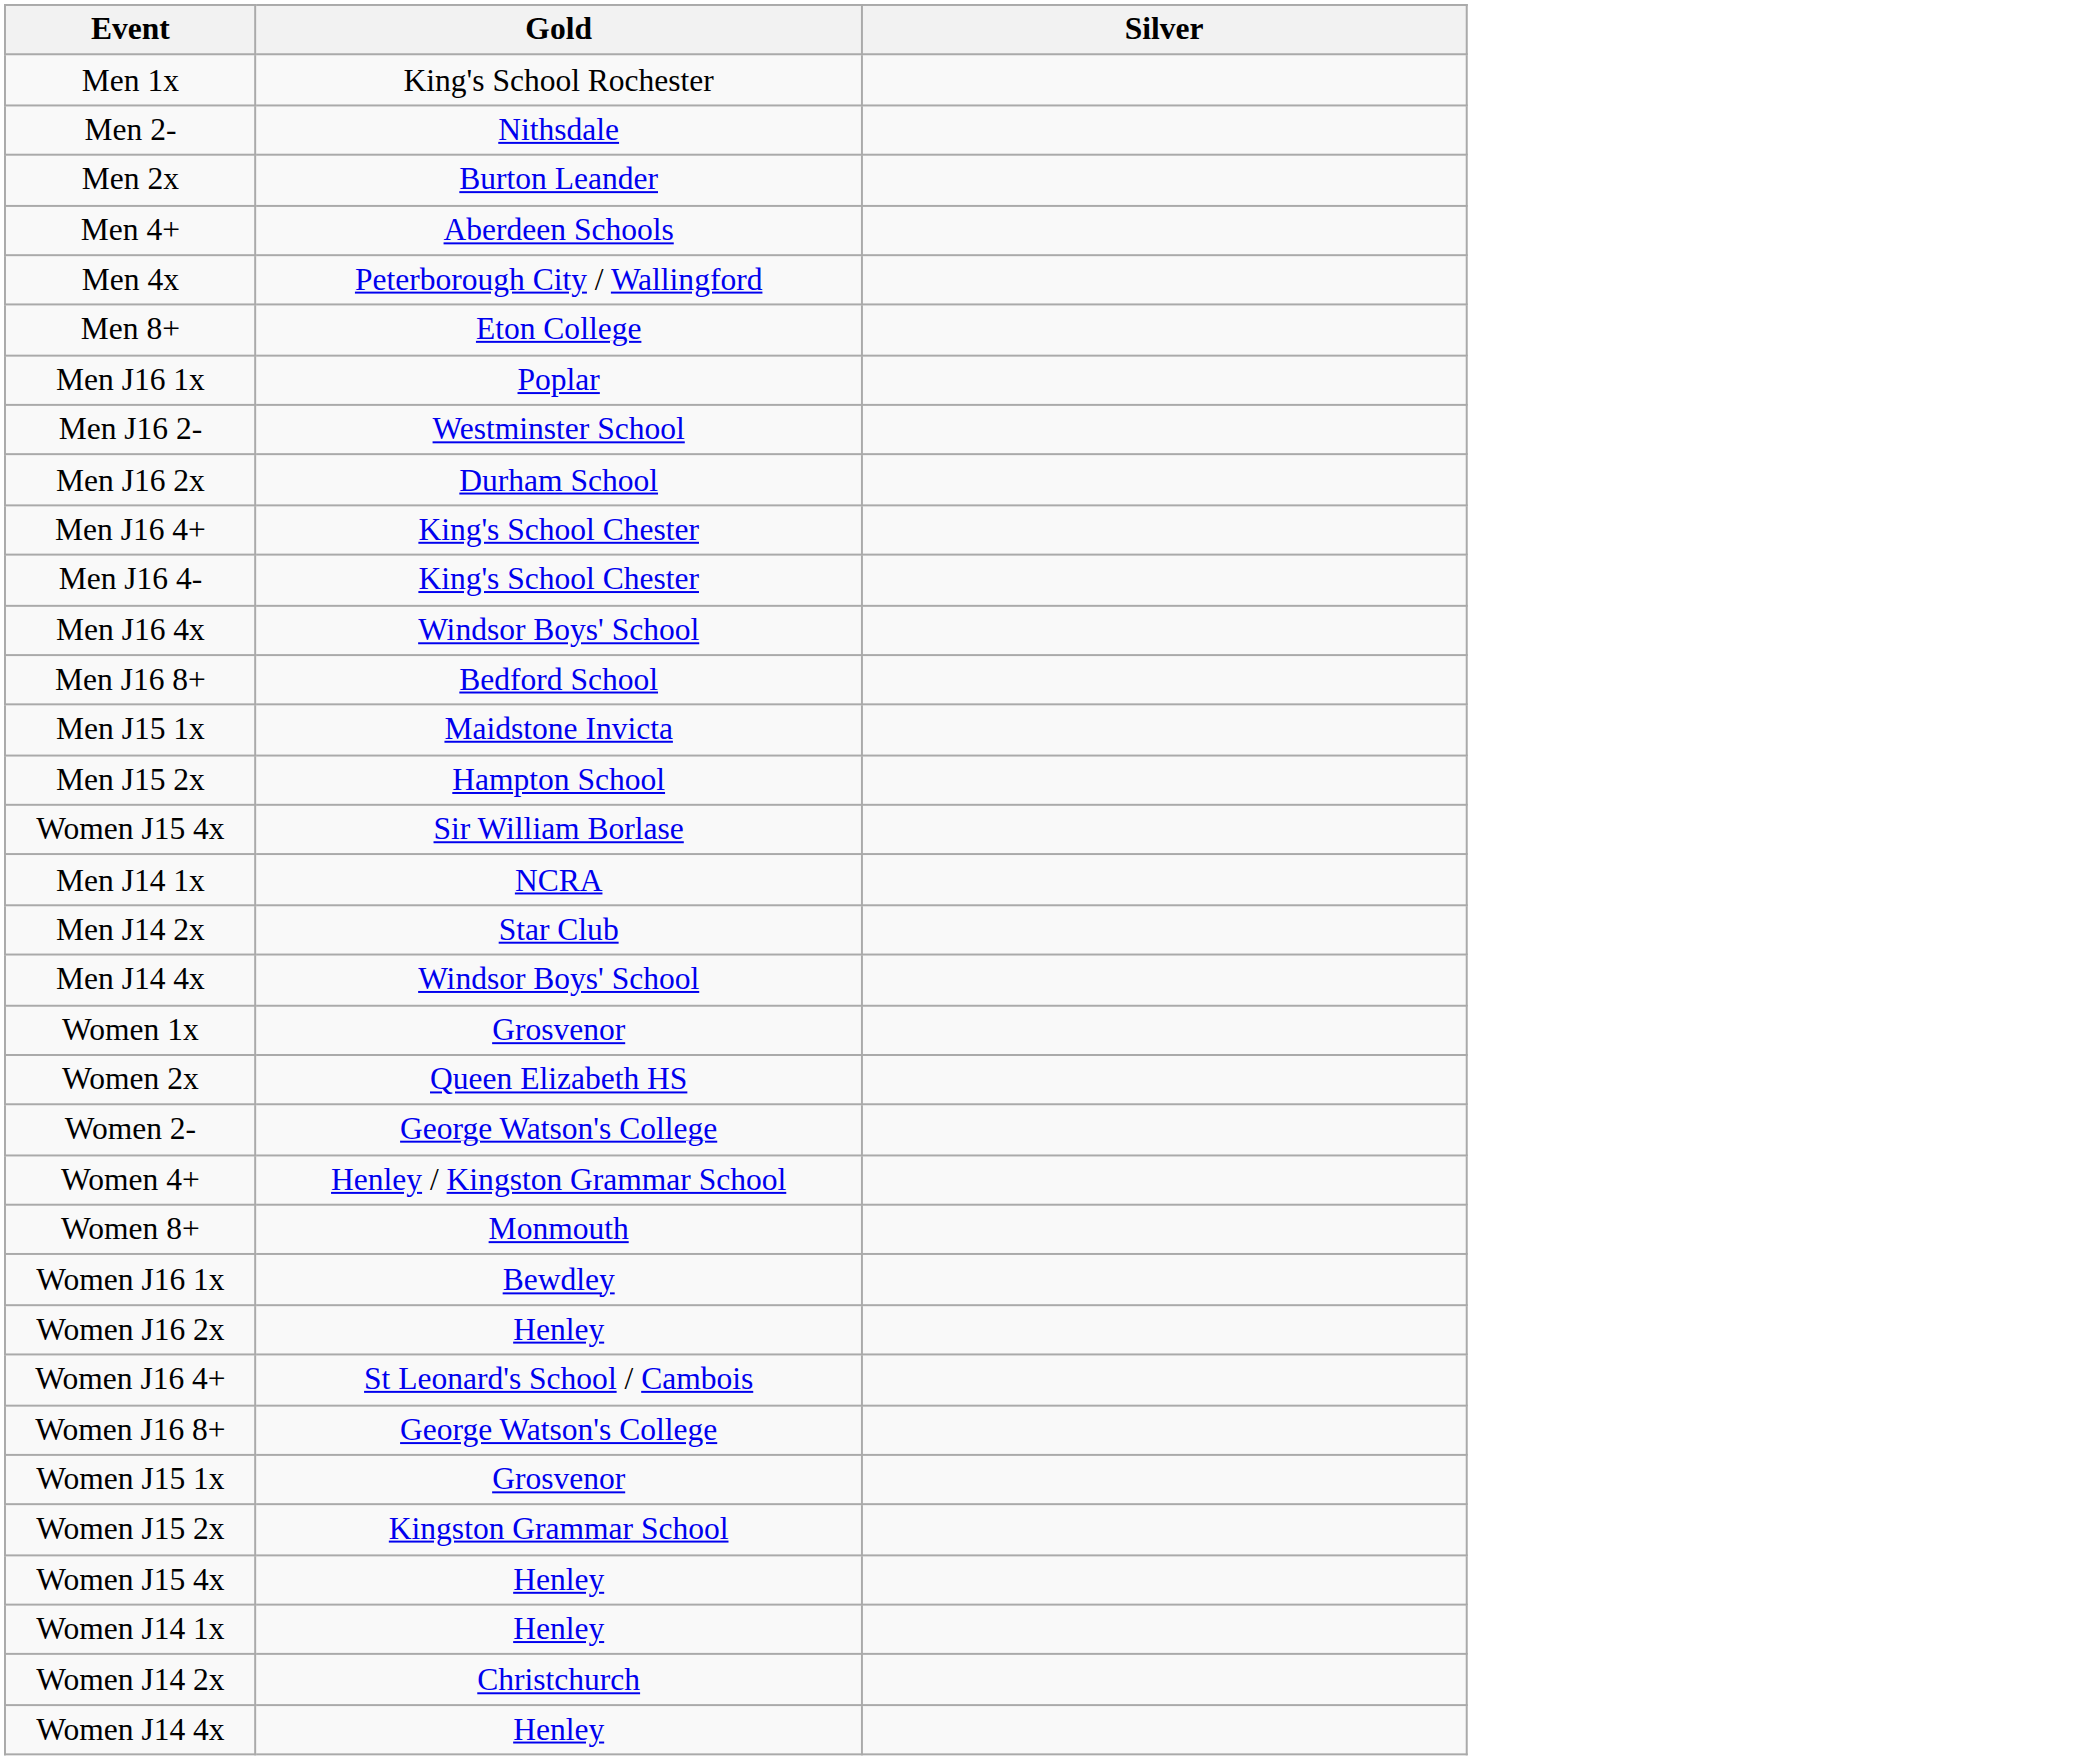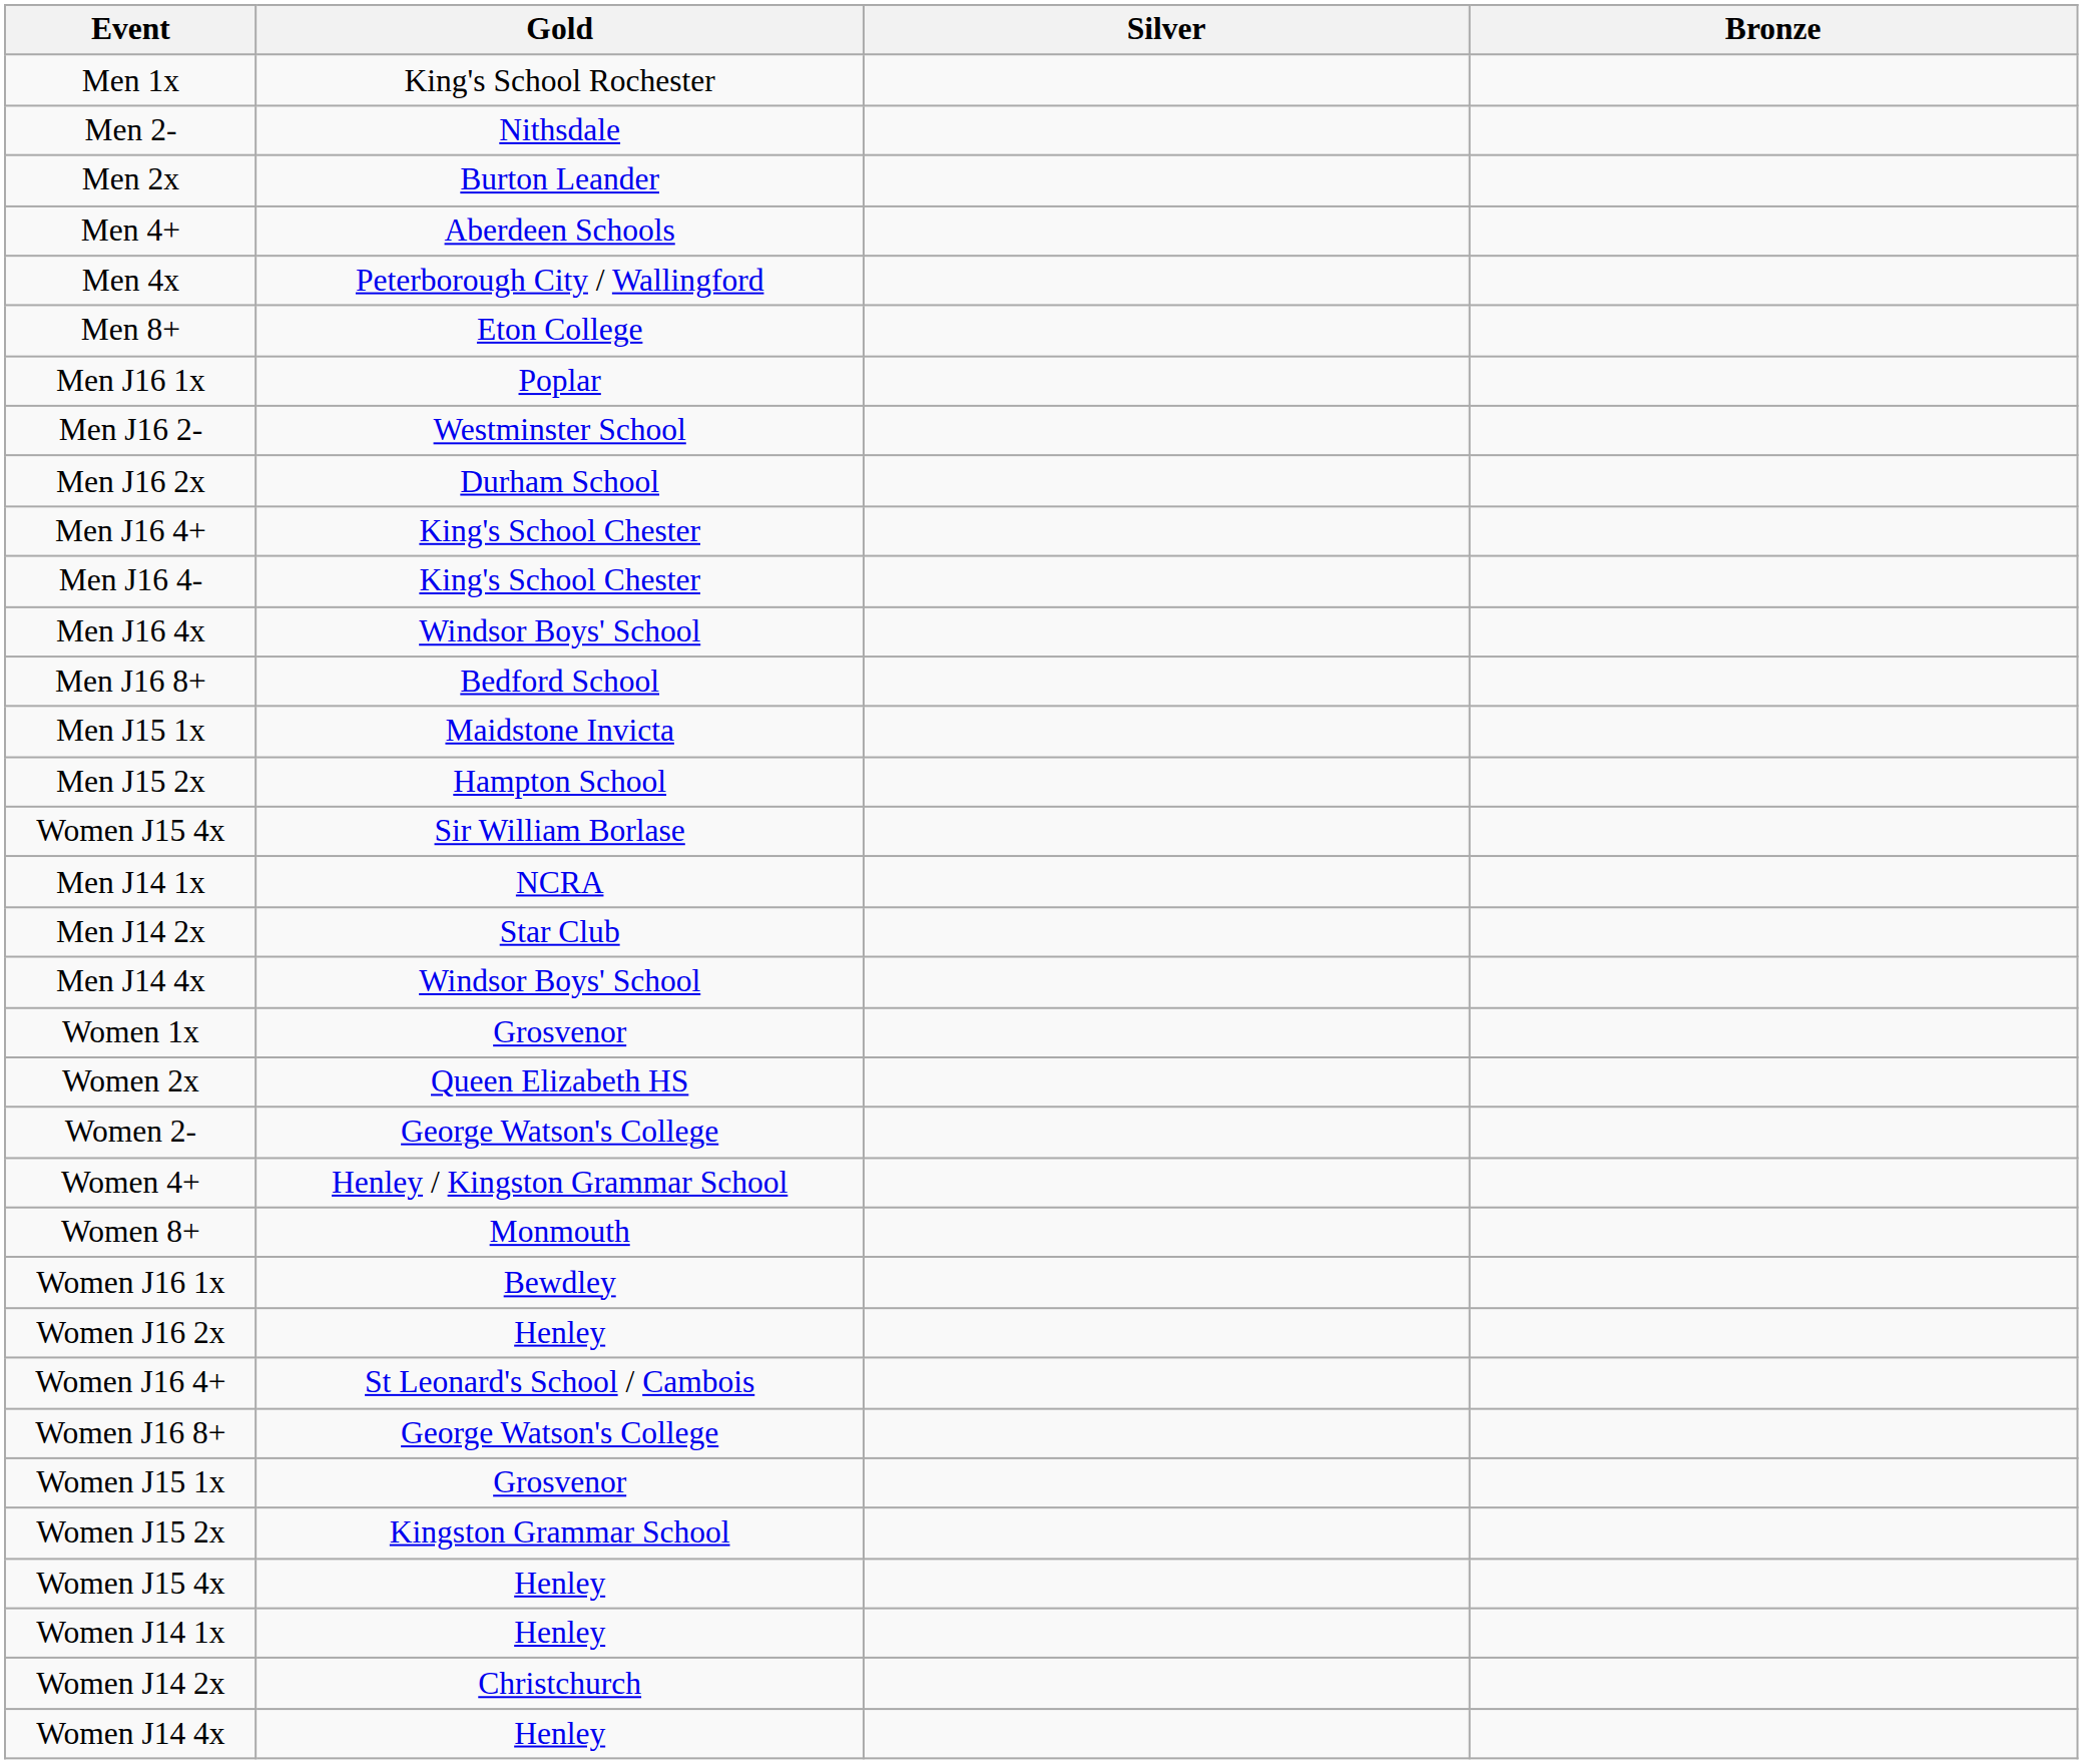+ column: Bronze
